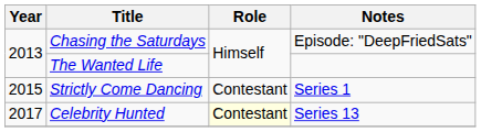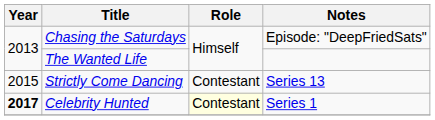Strictly Come Dancing | Notes: Series 1 -> Series 13
Celebrity Hunted | Year: normal -> bold
Celebrity Hunted | Notes: Series 13 -> Series 1
